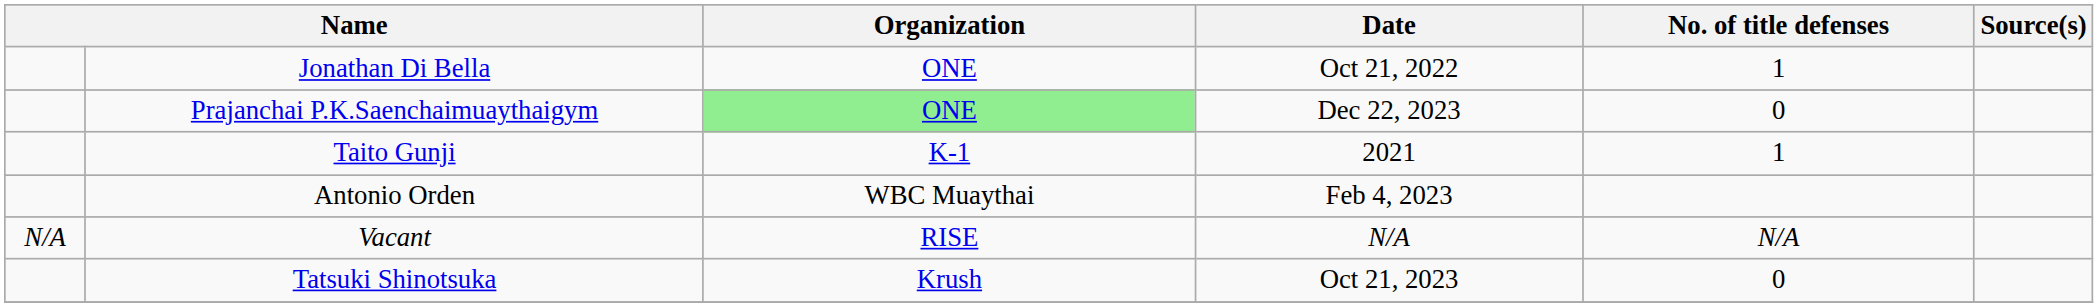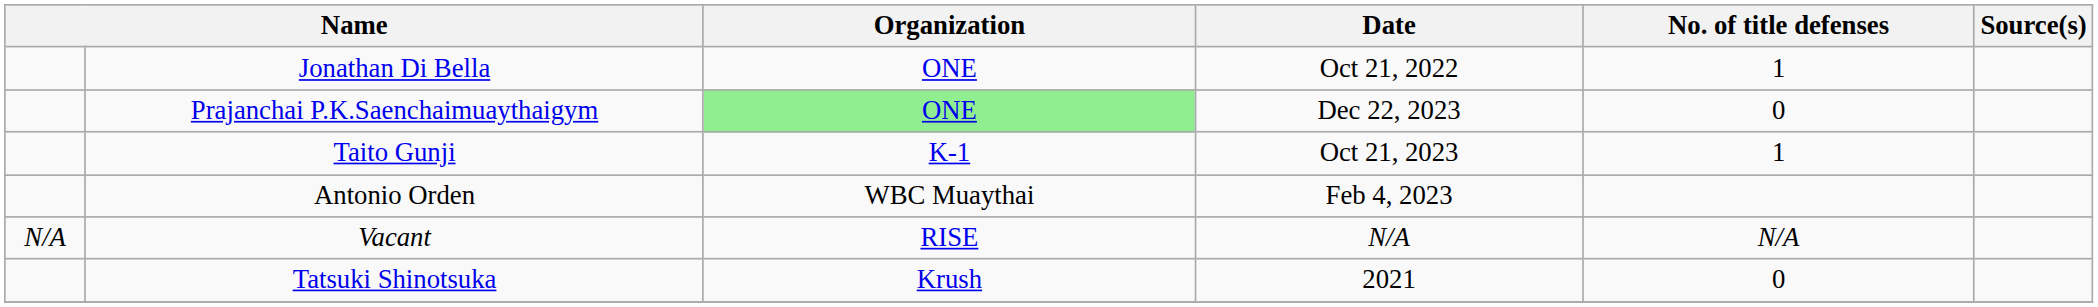Taito Gunji | Date: 2021 -> Oct 21, 2023
Tatsuki Shinotsuka | Date: Oct 21, 2023 -> 2021
